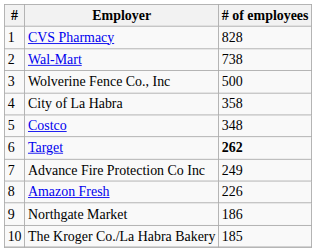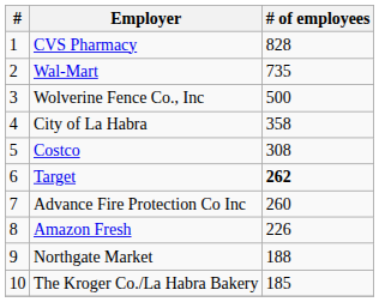Wal-Mart | # of employees: 738 -> 735
Costco | # of employees: 348 -> 308
Advance Fire Protection Co Inc | # of employees: 249 -> 260
Northgate Market | # of employees: 186 -> 188
